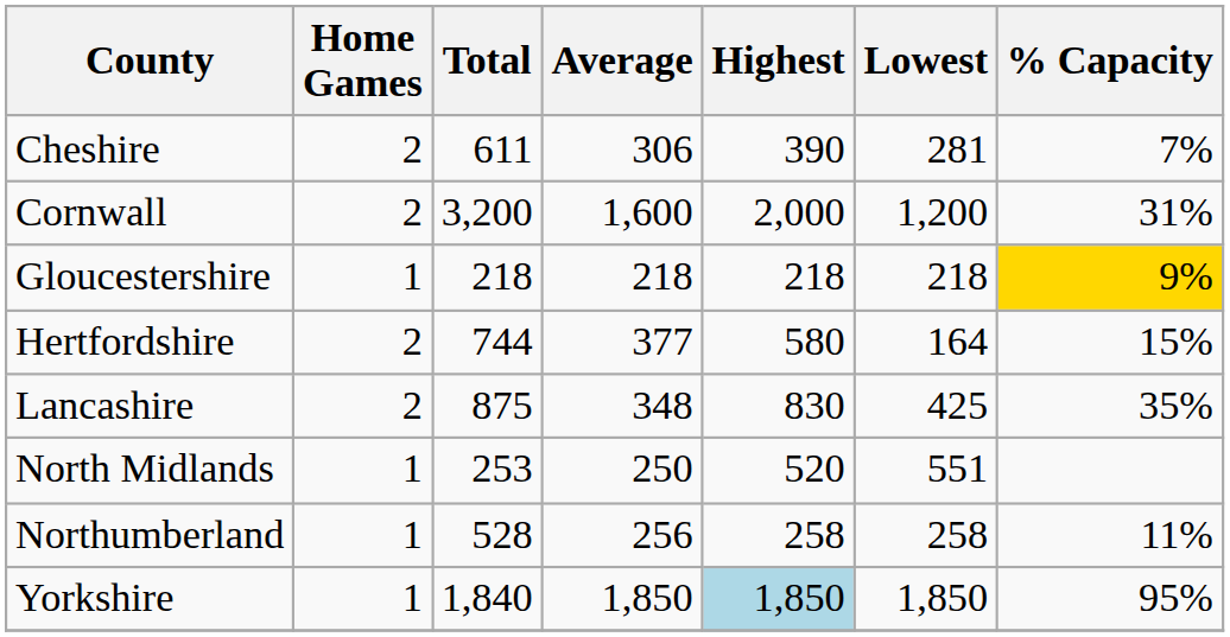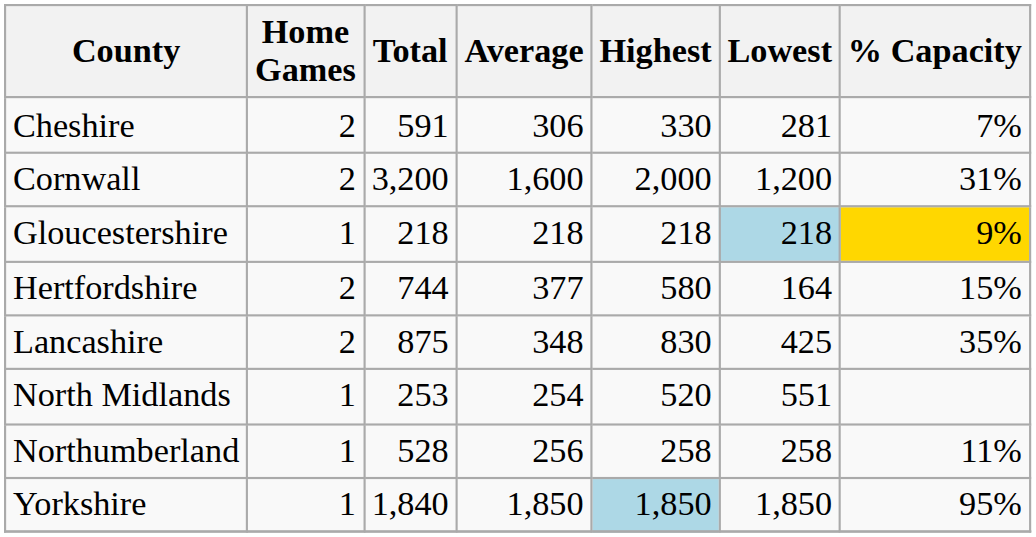Cheshire | Total: 611 -> 591
Cheshire | Highest: 390 -> 330
Gloucestershire | Lowest: no background -> lightblue background
North Midlands | Average: 250 -> 254
